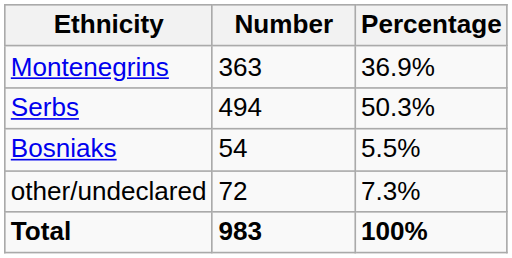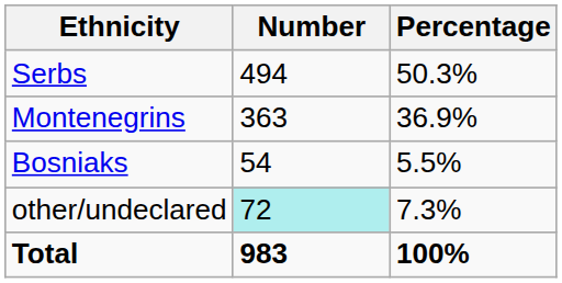rows swapped: Serbs <-> Montenegrins
other/undeclared | Number: no background -> paleturquoise background
